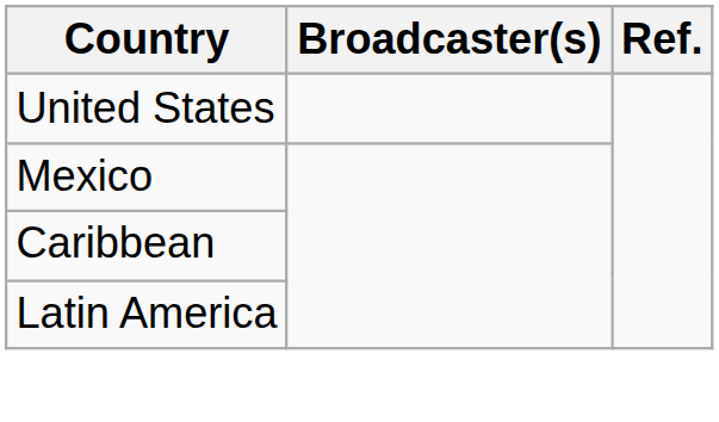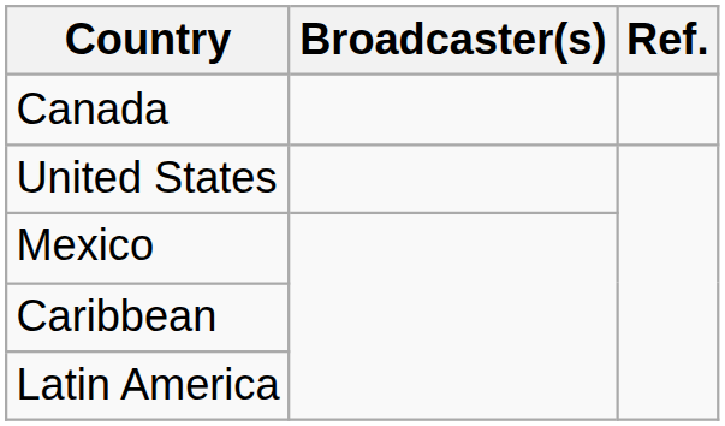+ row: Canada
